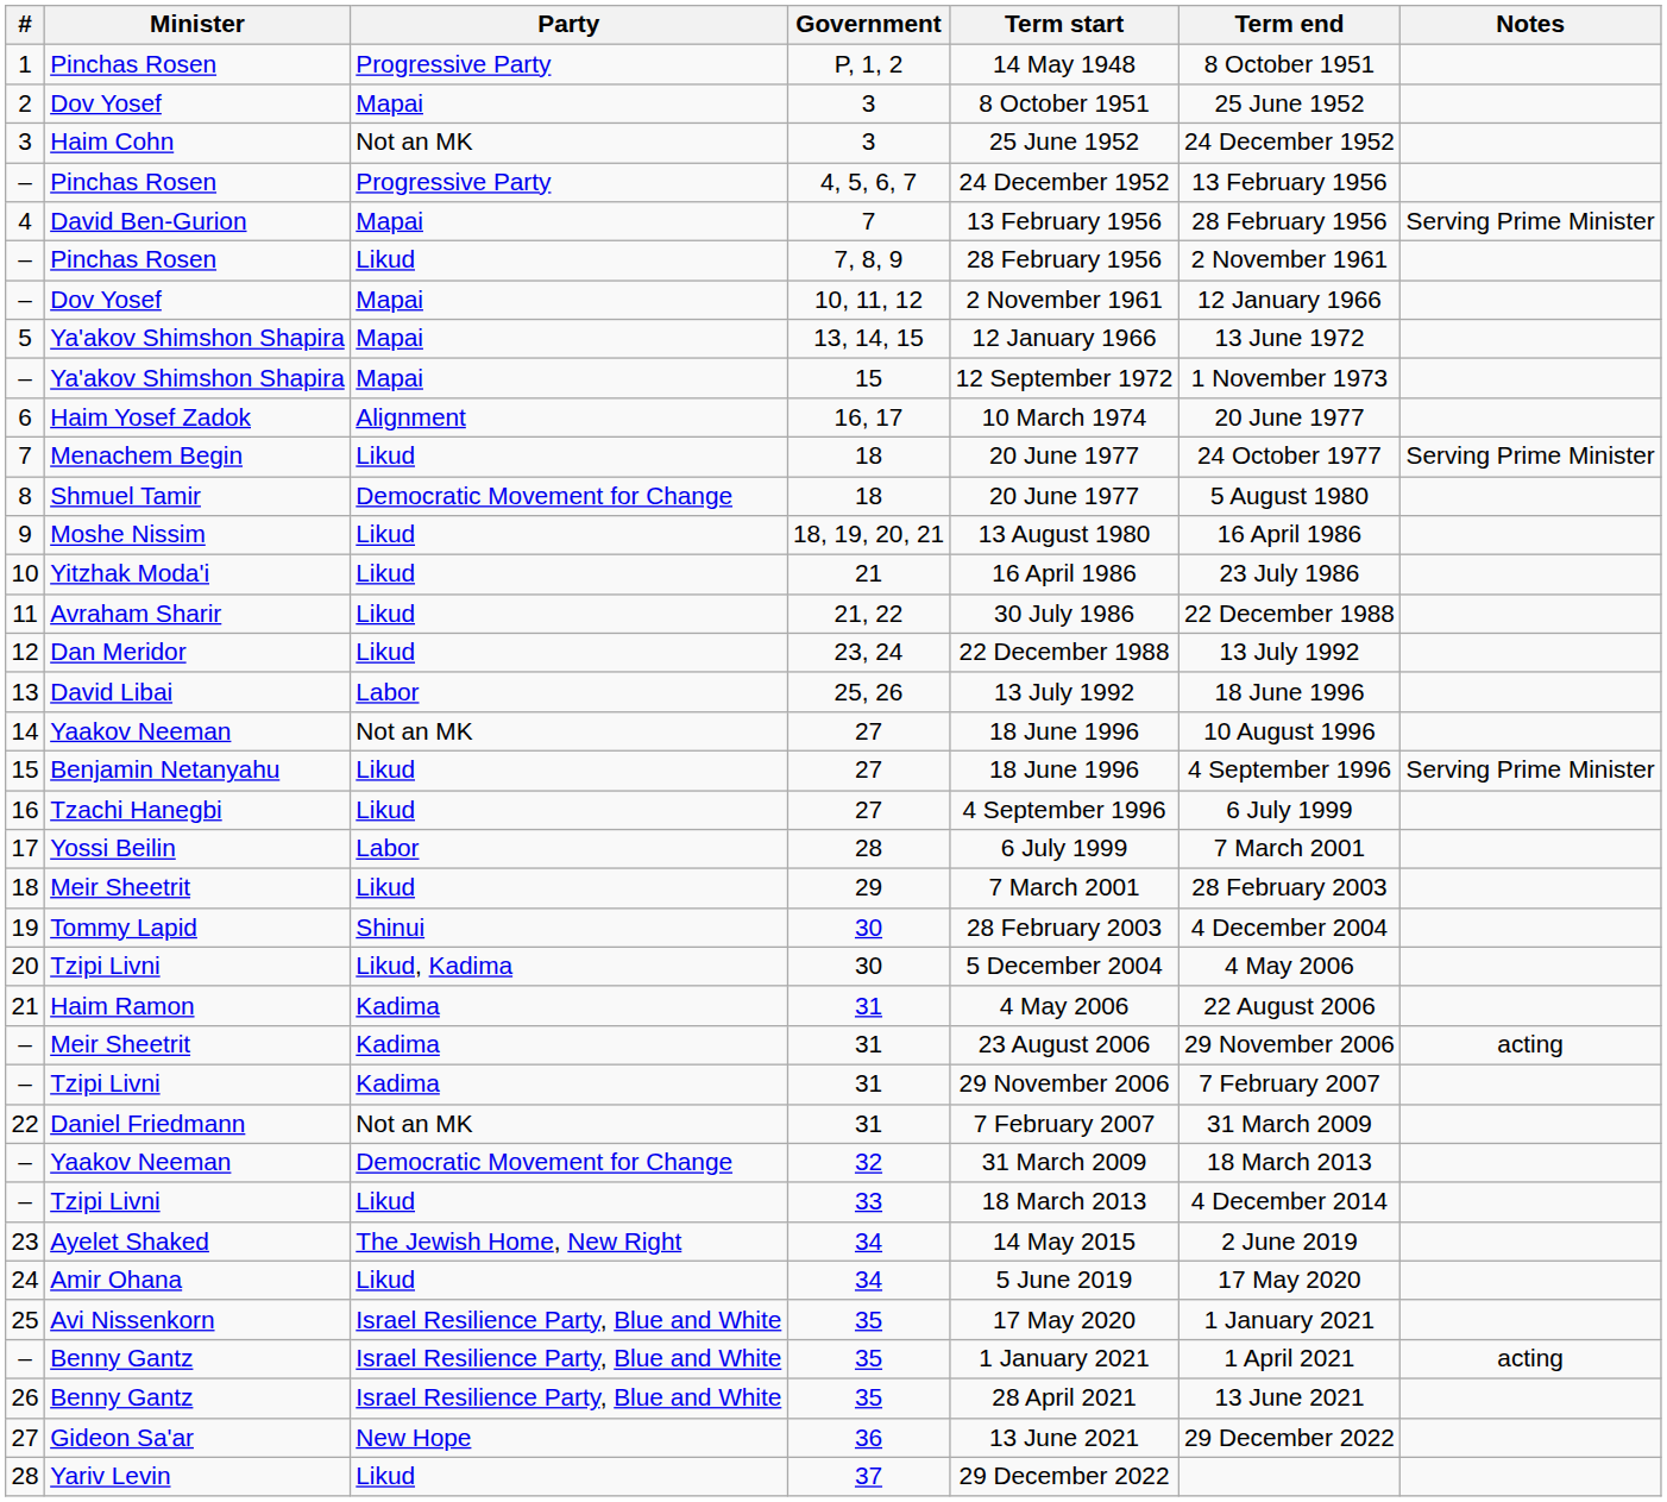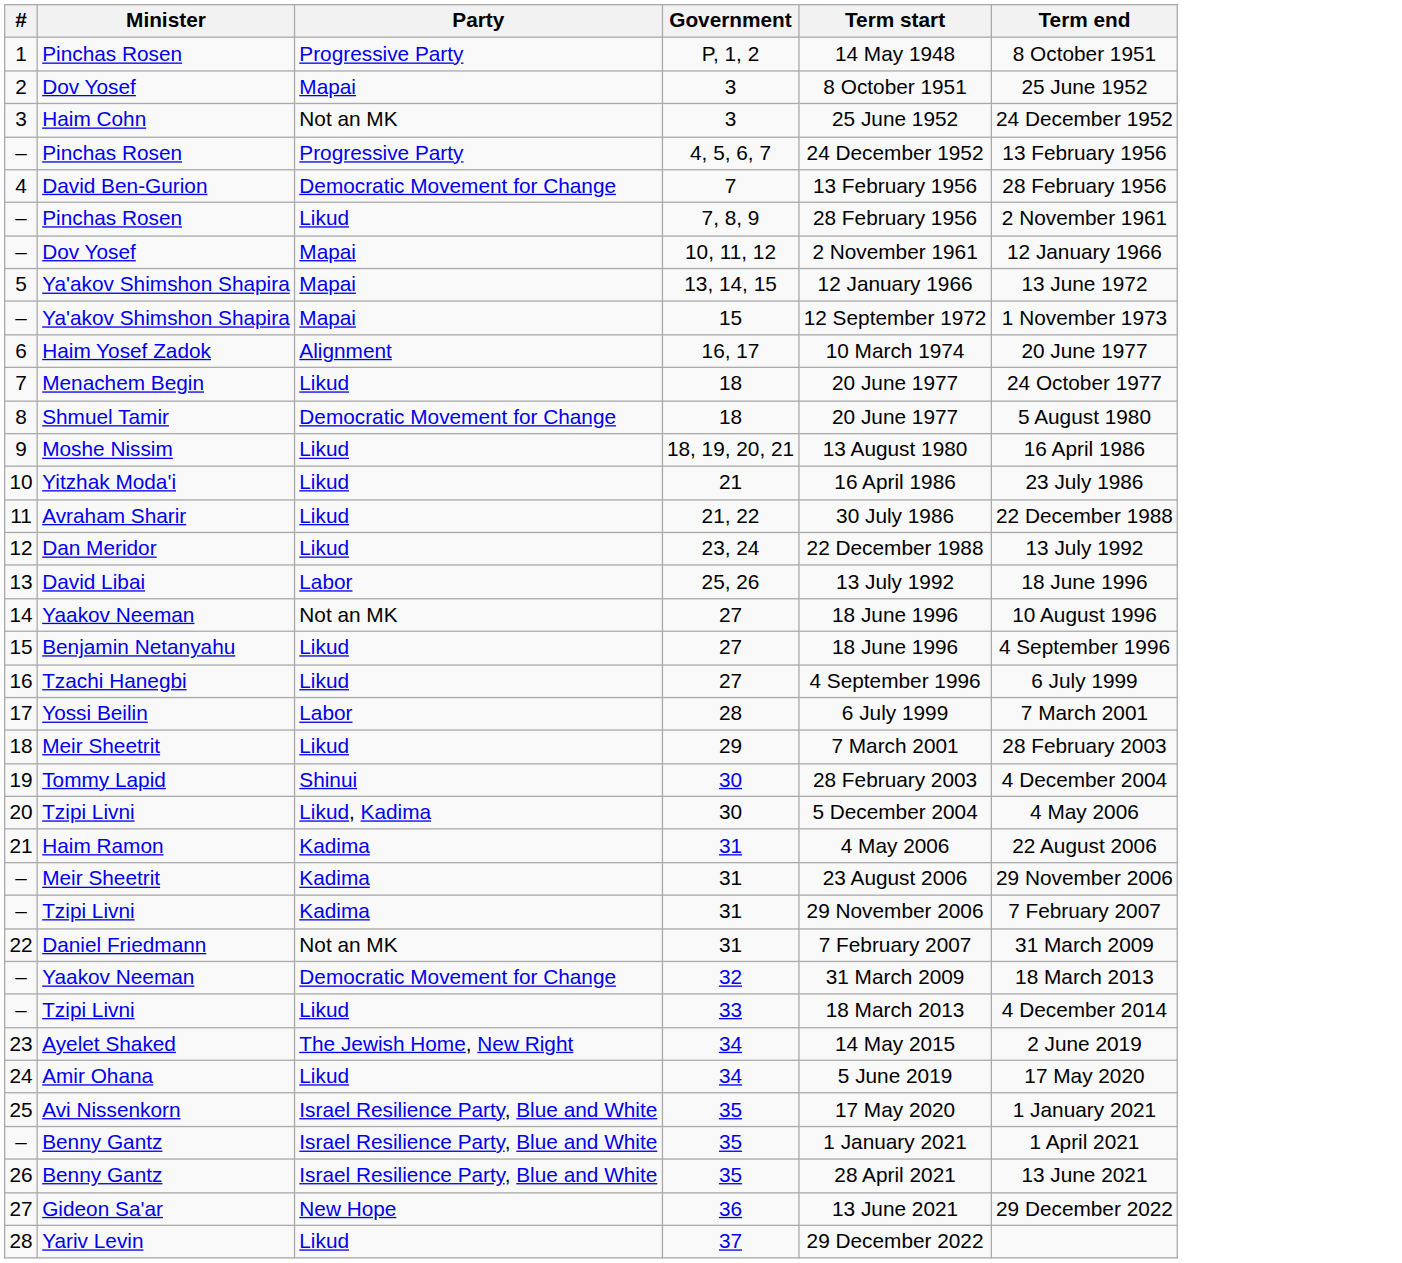- column: Notes | Serving Prime Minister | Serving Prime Minister | Serving Prime Minister | acting | acting
4 | Party: Mapai -> Democratic Movement for Change
